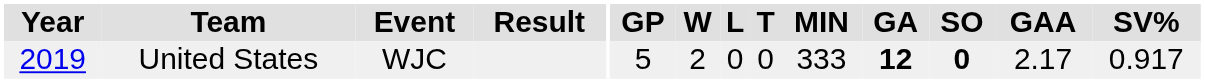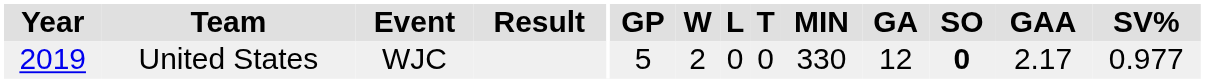United States | MIN: 333 -> 330
United States | GA: bold -> normal
United States | SV%: 0.917 -> 0.977
